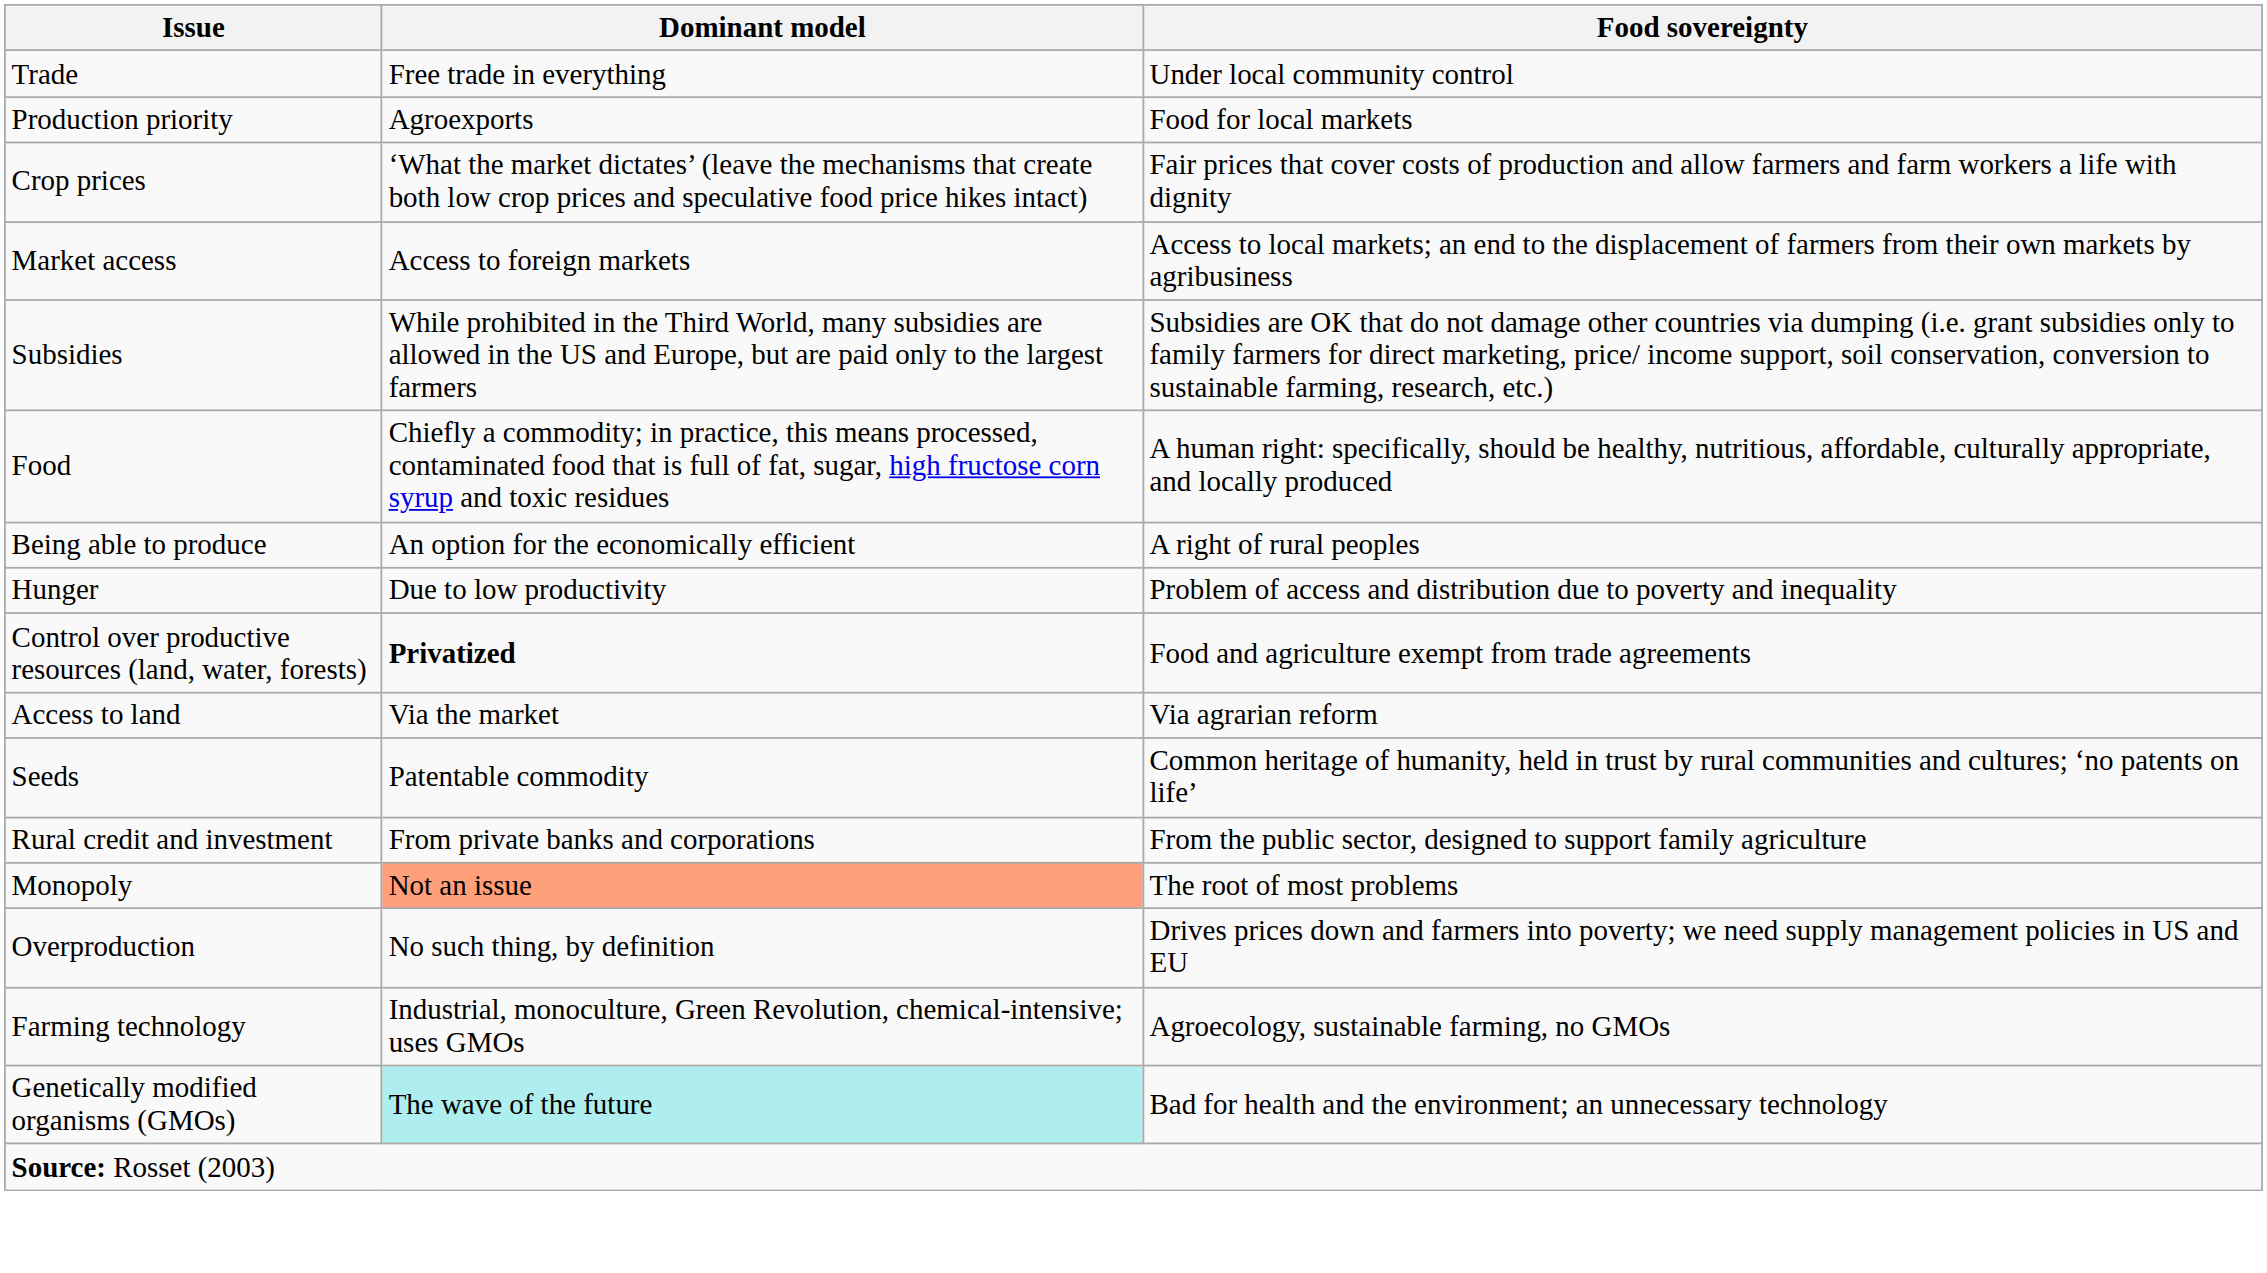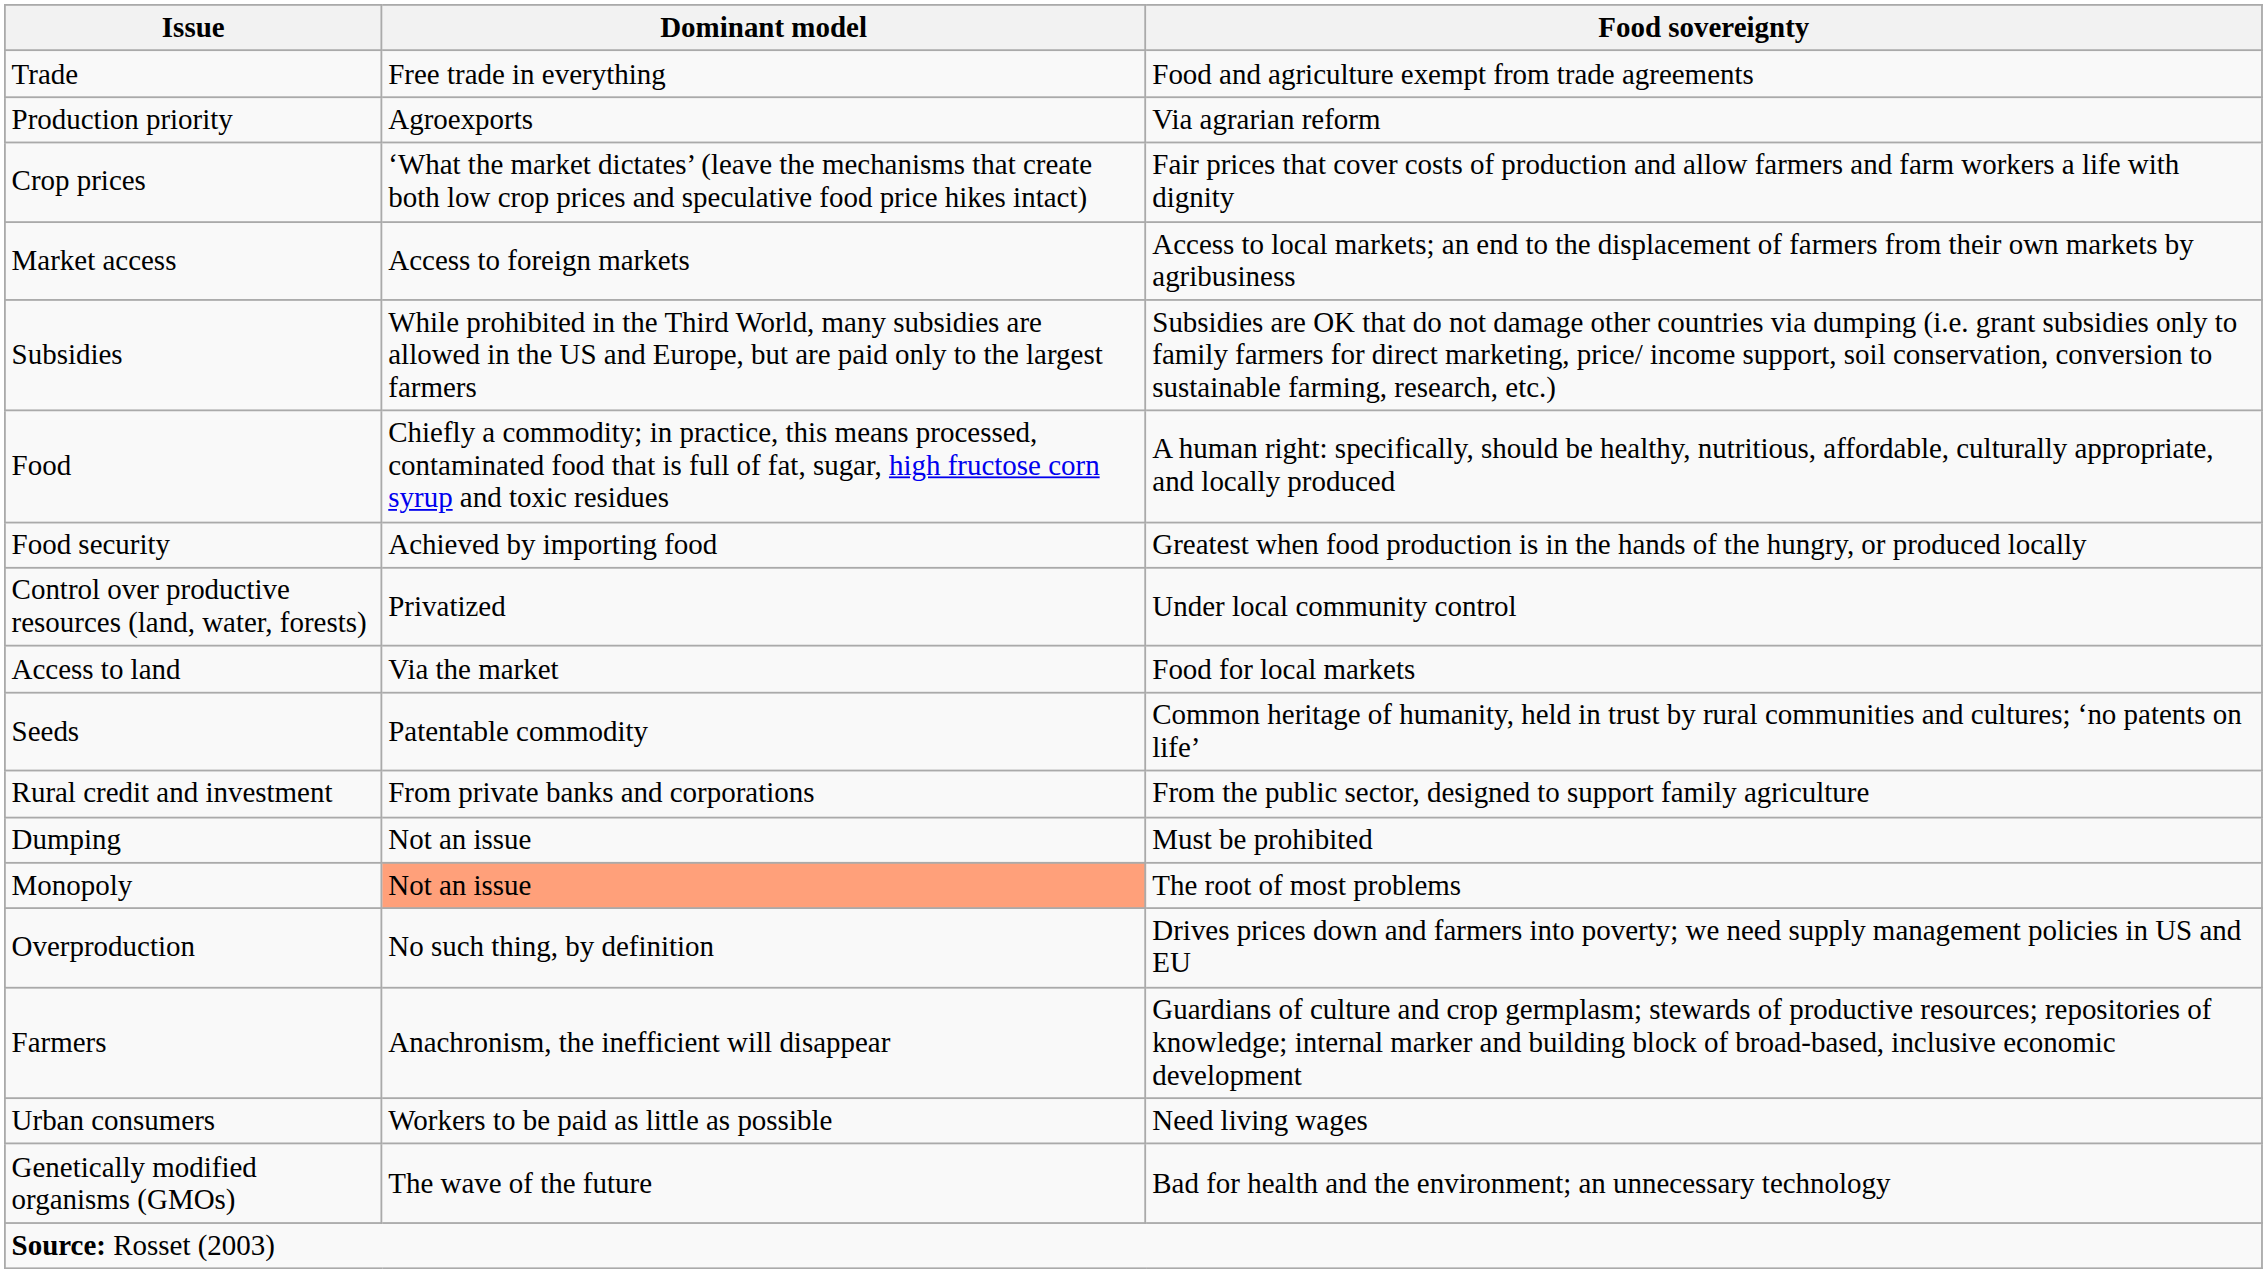Trade | Food sovereignty: Under local community control -> Food and agriculture exempt from trade agreements
Production priority | Food sovereignty: Food for local markets -> Via agrarian reform
- row: Being able to produce | An option for the economically efficient | A right of rural peoples
- row: Hunger | Due to low productivity | Problem of access and distribution due to poverty and inequality
+ row: Food security | Achieved by importing food | Greatest when food production is in the hands of the hungry, or produced locally
Control over productive resources (land, water, forests) | Dominant model: bold -> normal
Control over productive resources (land, water, forests) | Food sovereignty: Food and agriculture exempt from trade agreements -> Under local community control
Access to land | Food sovereignty: Via agrarian reform -> Food for local markets
+ row: Dumping | Not an issue | Must be prohibited
- row: Farming technology | Industrial, monoculture, Green Revolution, chemical-intensive; uses GMOs | Agroecology, sustainable farming, no GMOs
+ row: Farmers | Anachronism, the inefficient will disappear | Guardians of culture and crop germplasm; stewards of productive resources; repositories of knowledge; internal marker and building block of broad-based, inclusive economic development
+ row: Urban consumers | Workers to be paid as little as possible | Need living wages
Genetically modified organisms (GMOs) | Dominant model: paleturquoise background -> no background
